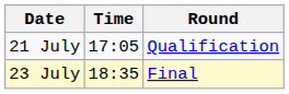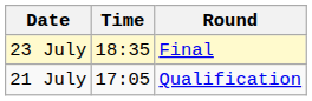rows swapped: 21 July <-> 23 July
